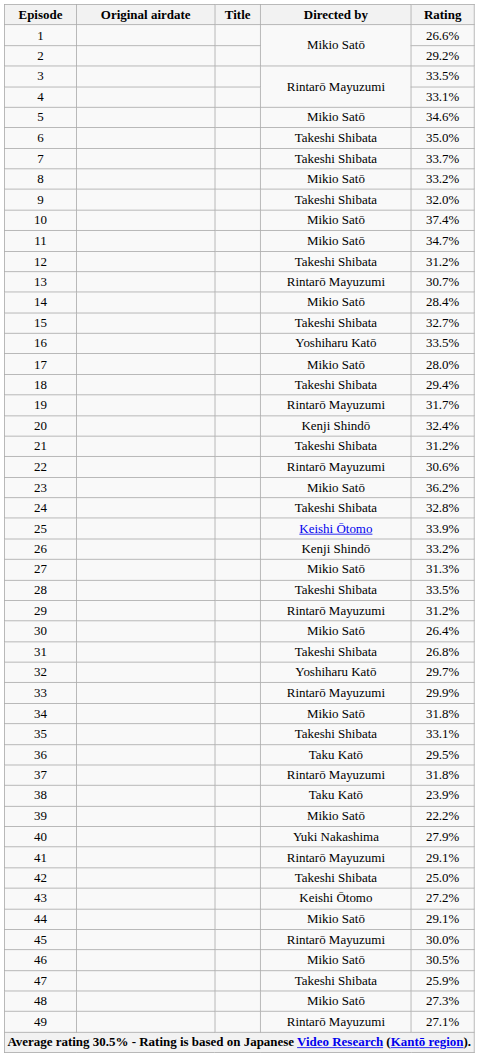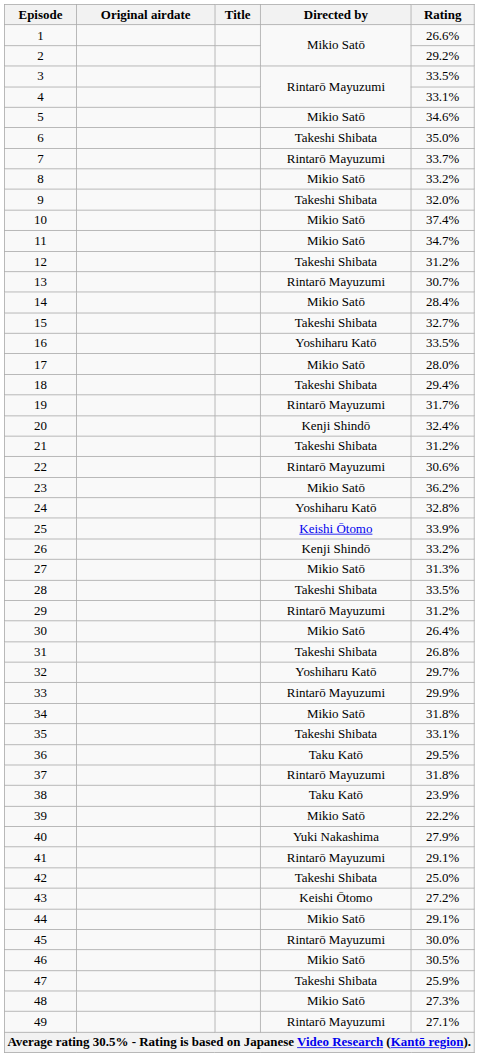7 | Directed by: Takeshi Shibata -> Rintarō Mayuzumi
24 | Directed by: Takeshi Shibata -> Yoshiharu Katō
